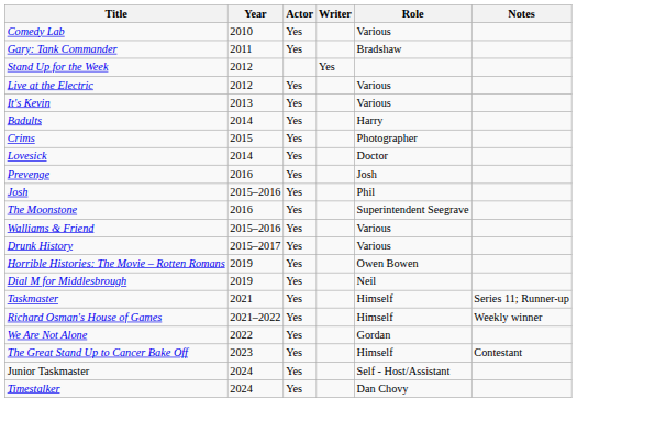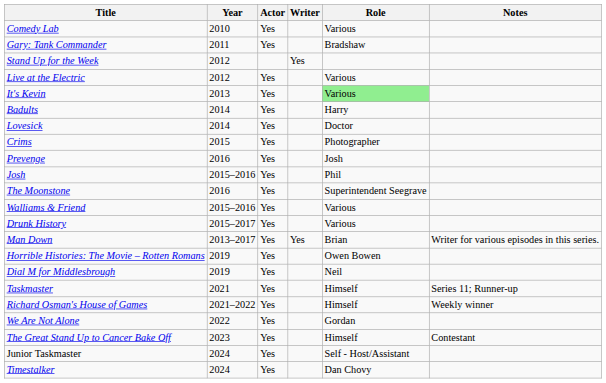It's Kevin | Role: no background -> lightgreen background
rows swapped: Lovesick <-> Crims
+ row: Man Down | 2013–2017 | Yes | Yes | Brian | Writer for various episodes in this series.
